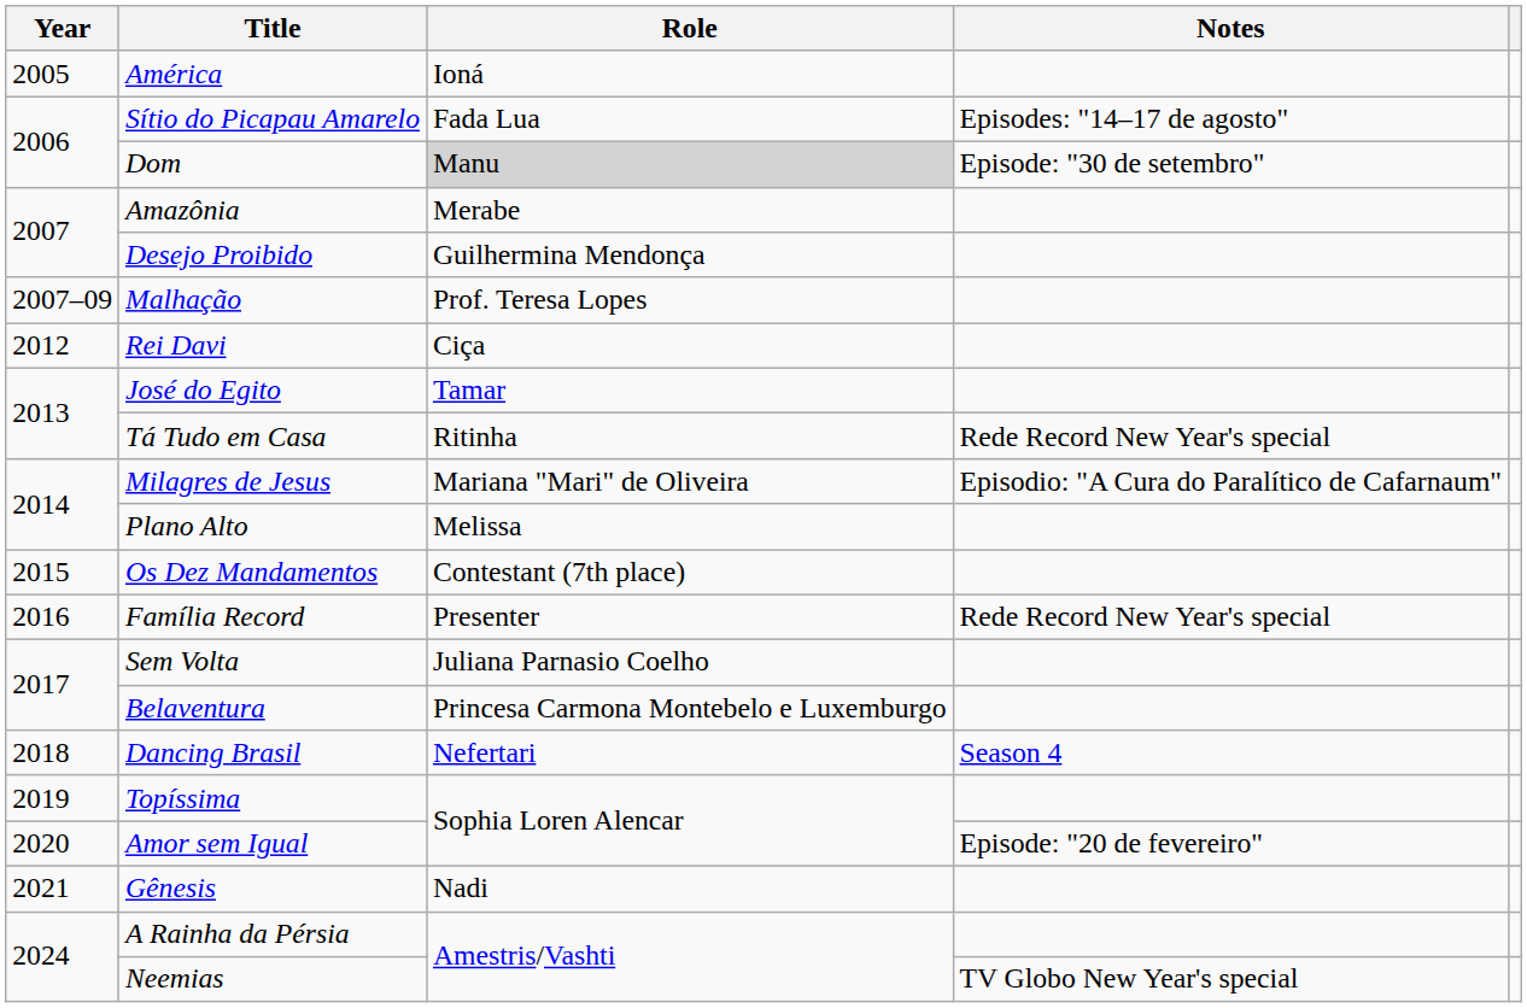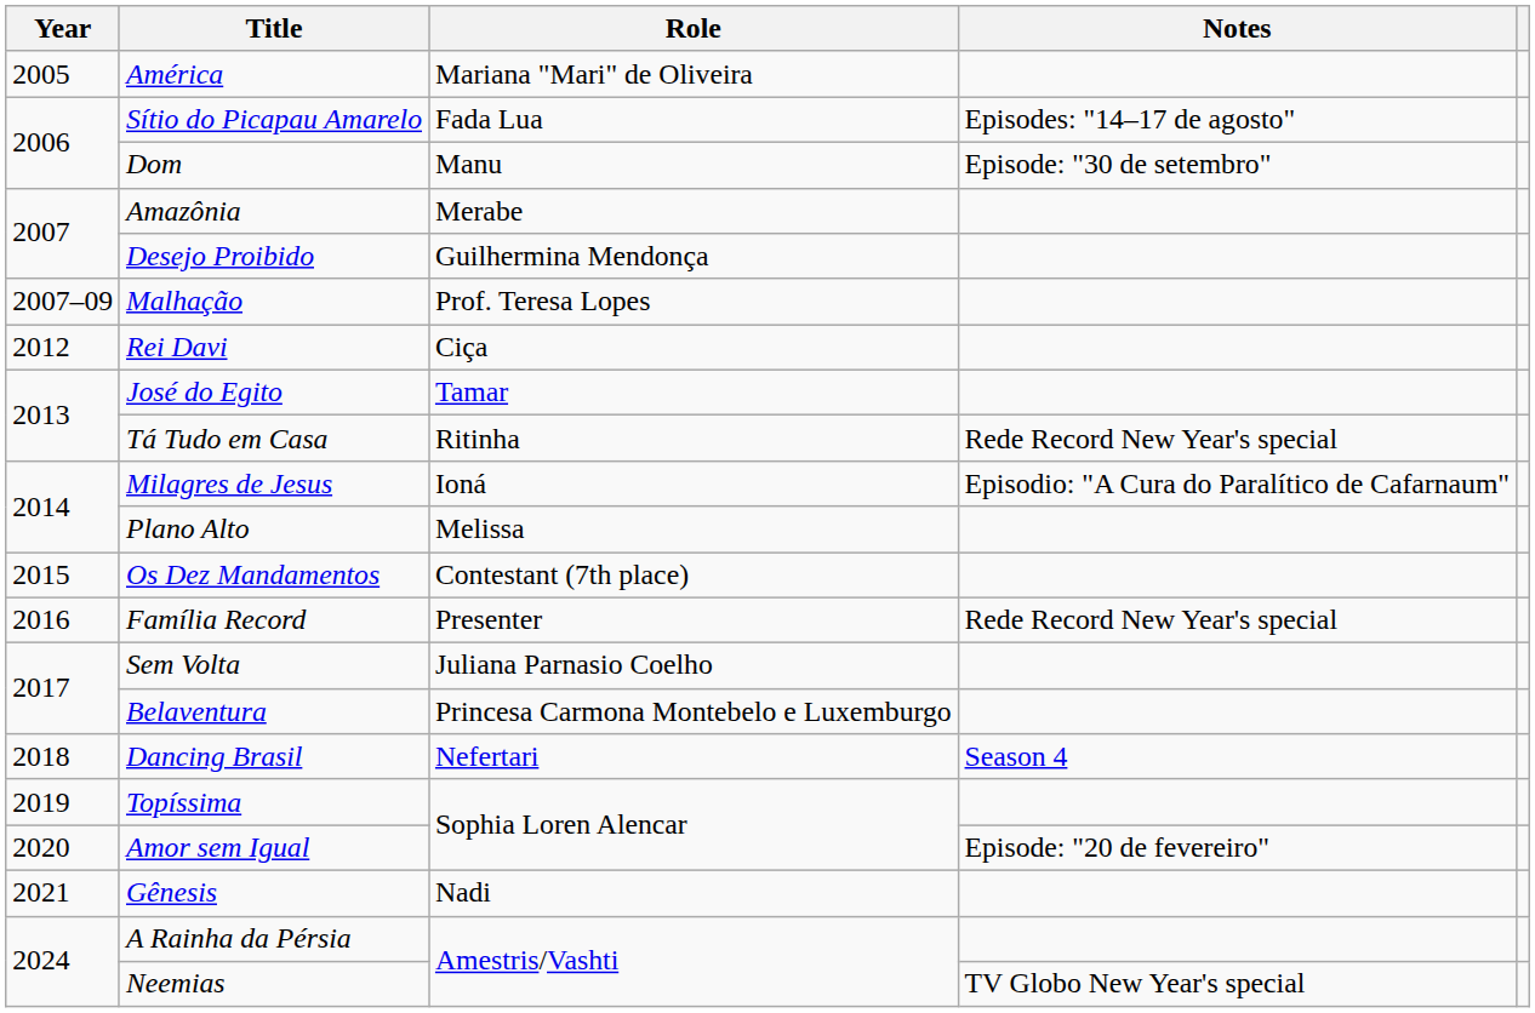América | Role: Ioná -> Mariana "Mari" de Oliveira
Dom | Role: lightgrey background -> no background
Milagres de Jesus | Role: Mariana "Mari" de Oliveira -> Ioná
